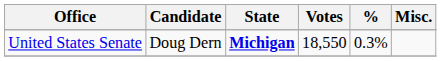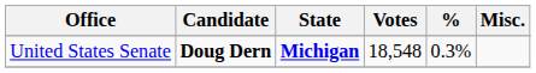United States Senate | Candidate: normal -> bold
United States Senate | Votes: 18,550 -> 18,548
